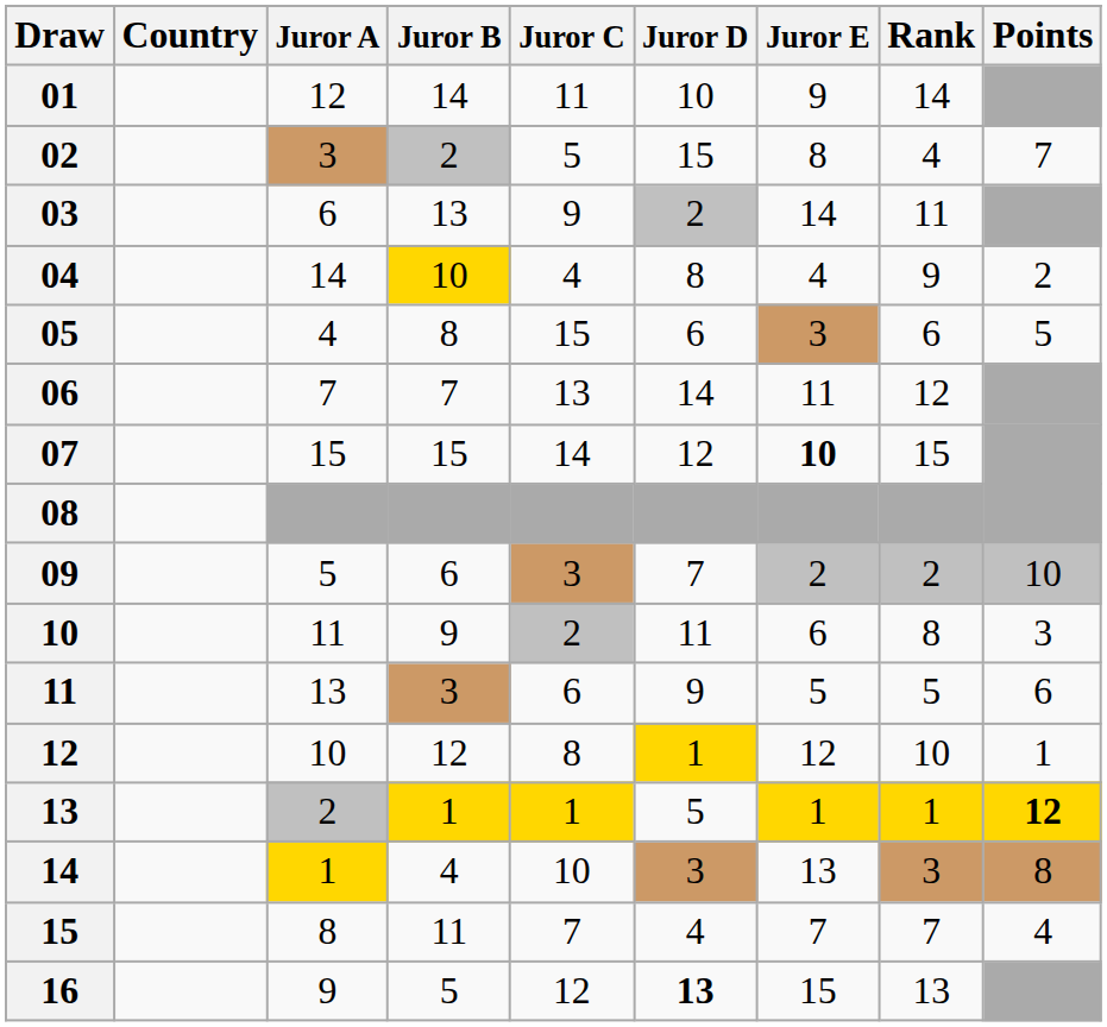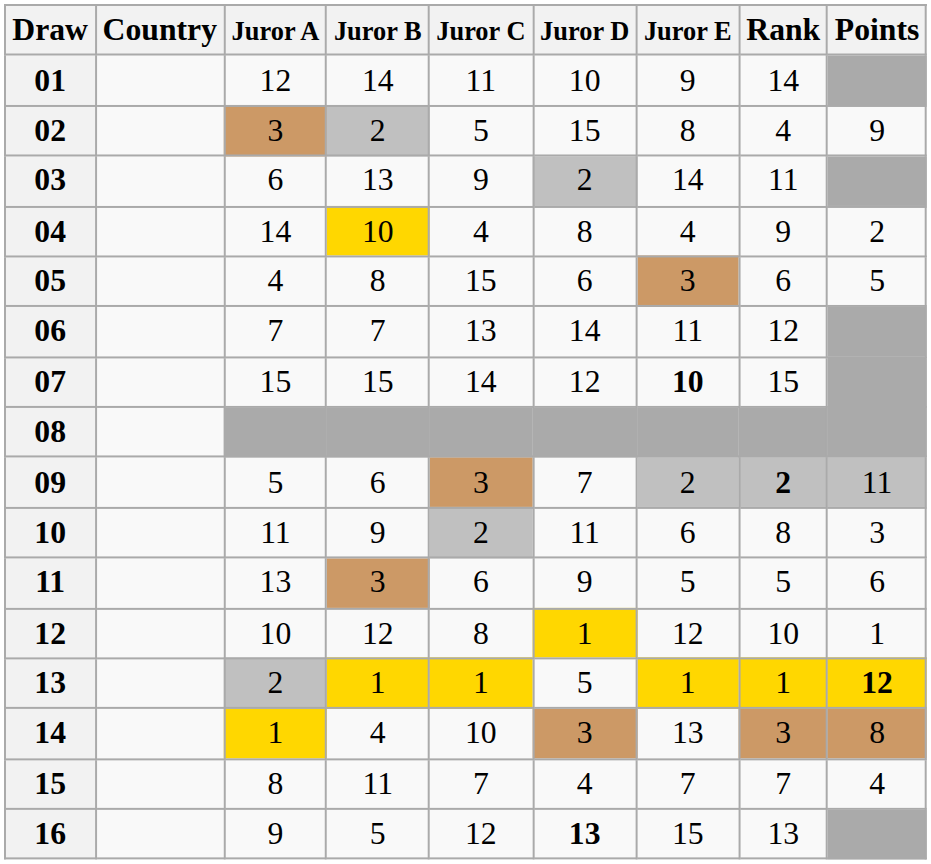02 | Points: 7 -> 9
09 | Rank: normal -> bold
09 | Points: 10 -> 11
